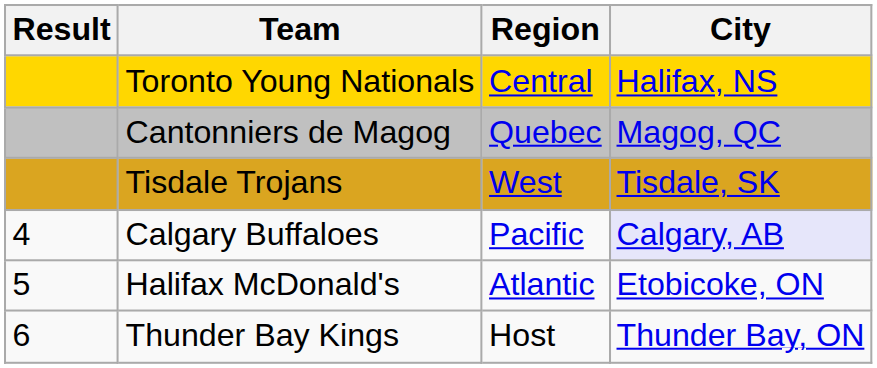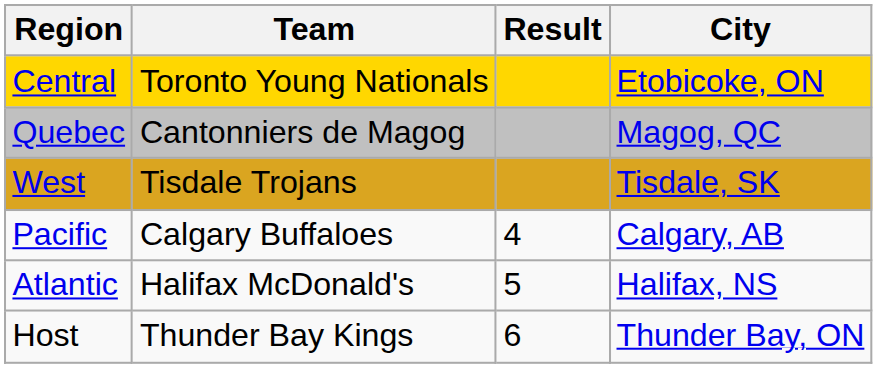columns swapped: Result <-> Region
Toronto Young Nationals | City: Halifax, NS -> Etobicoke, ON
Calgary Buffaloes | City: lavender background -> no background
Halifax McDonald's | City: Etobicoke, ON -> Halifax, NS
